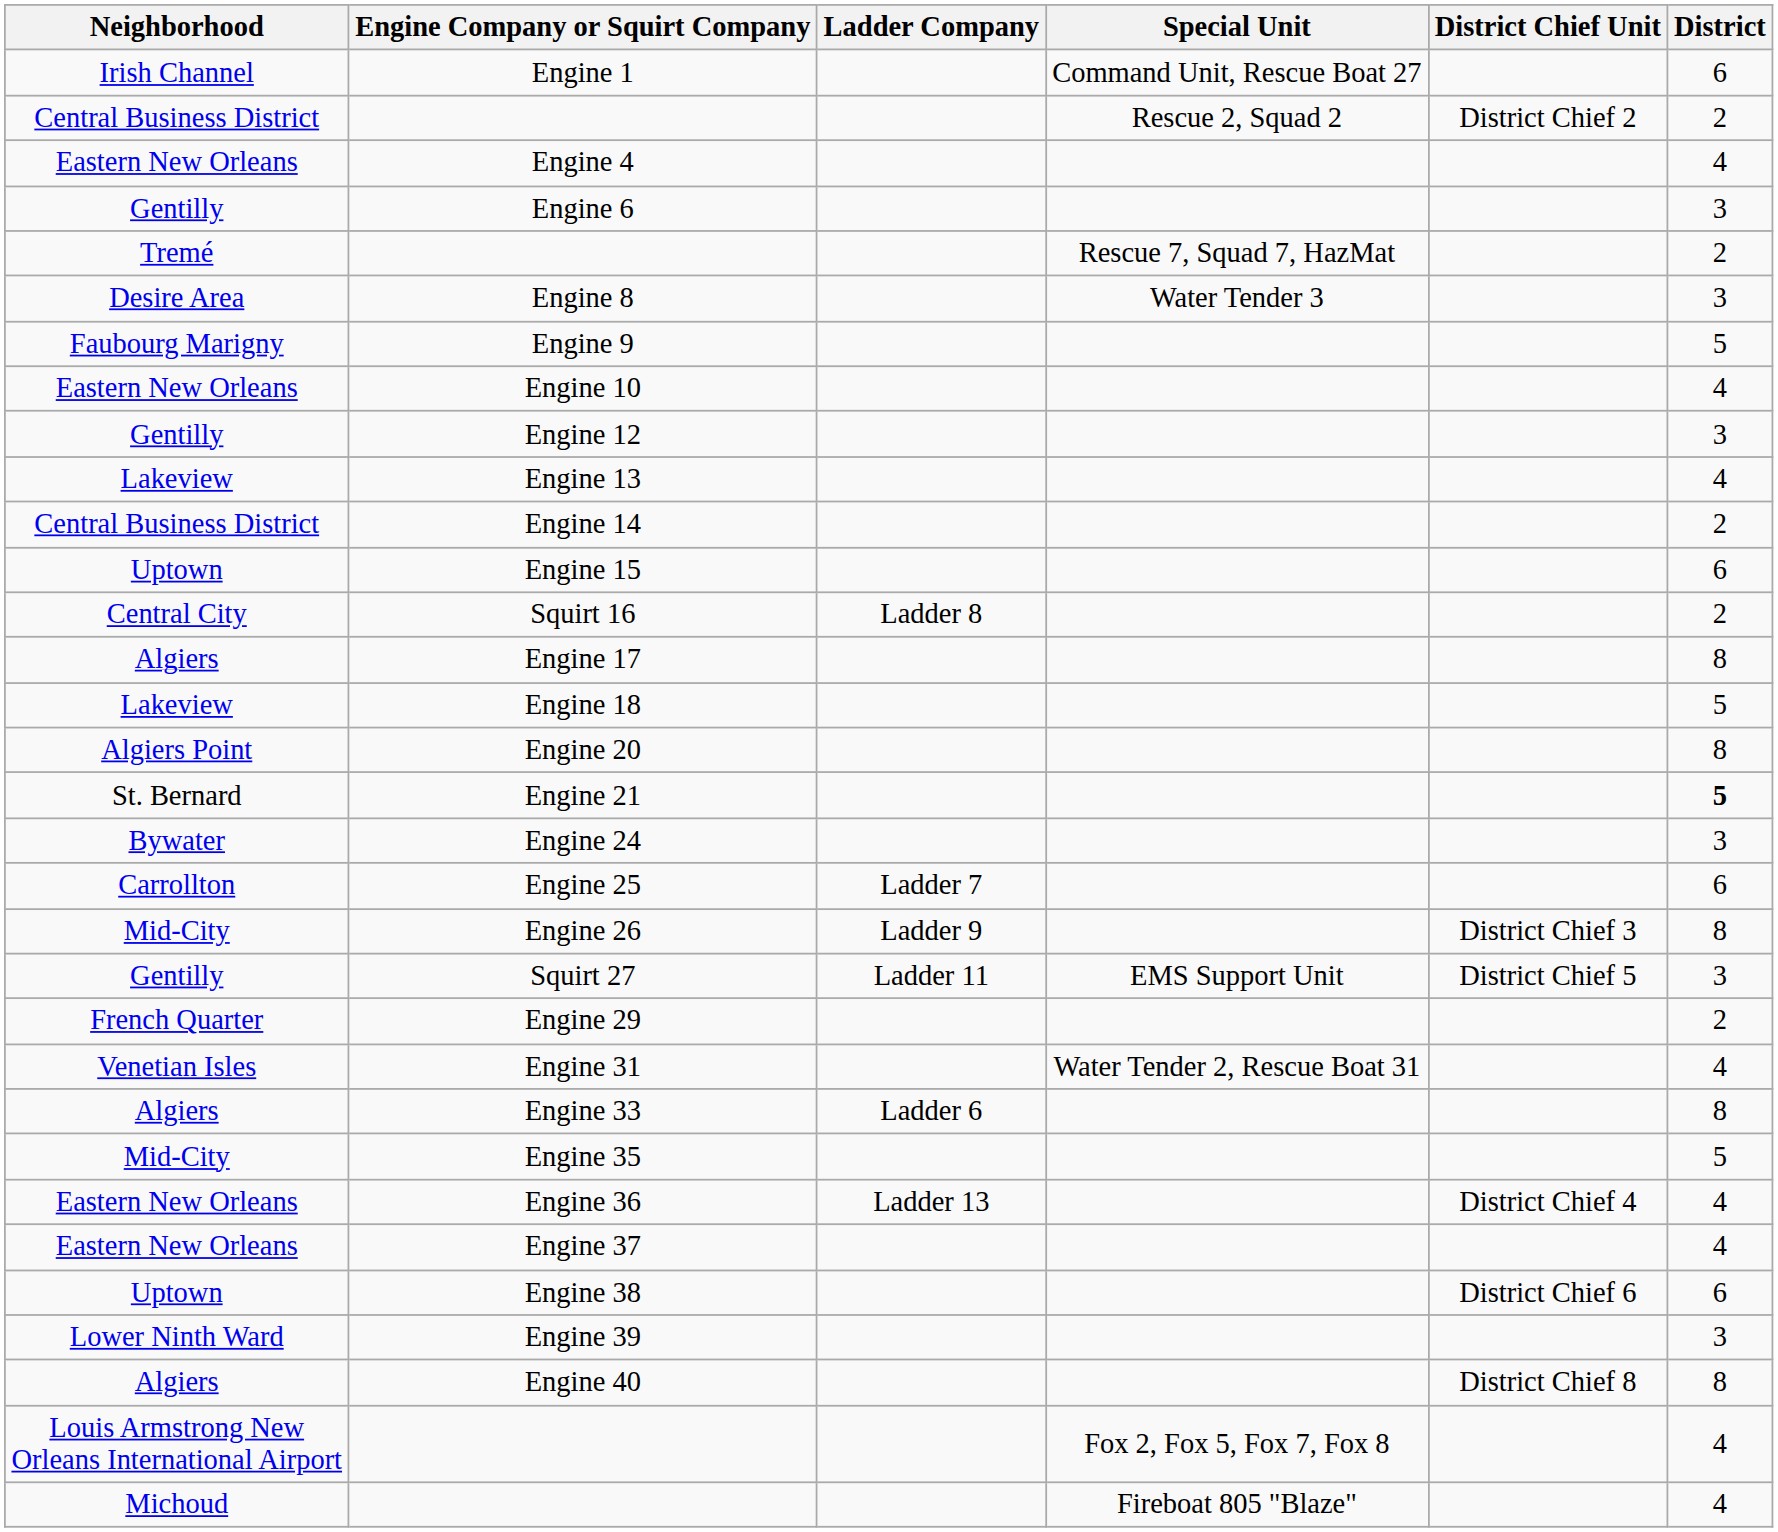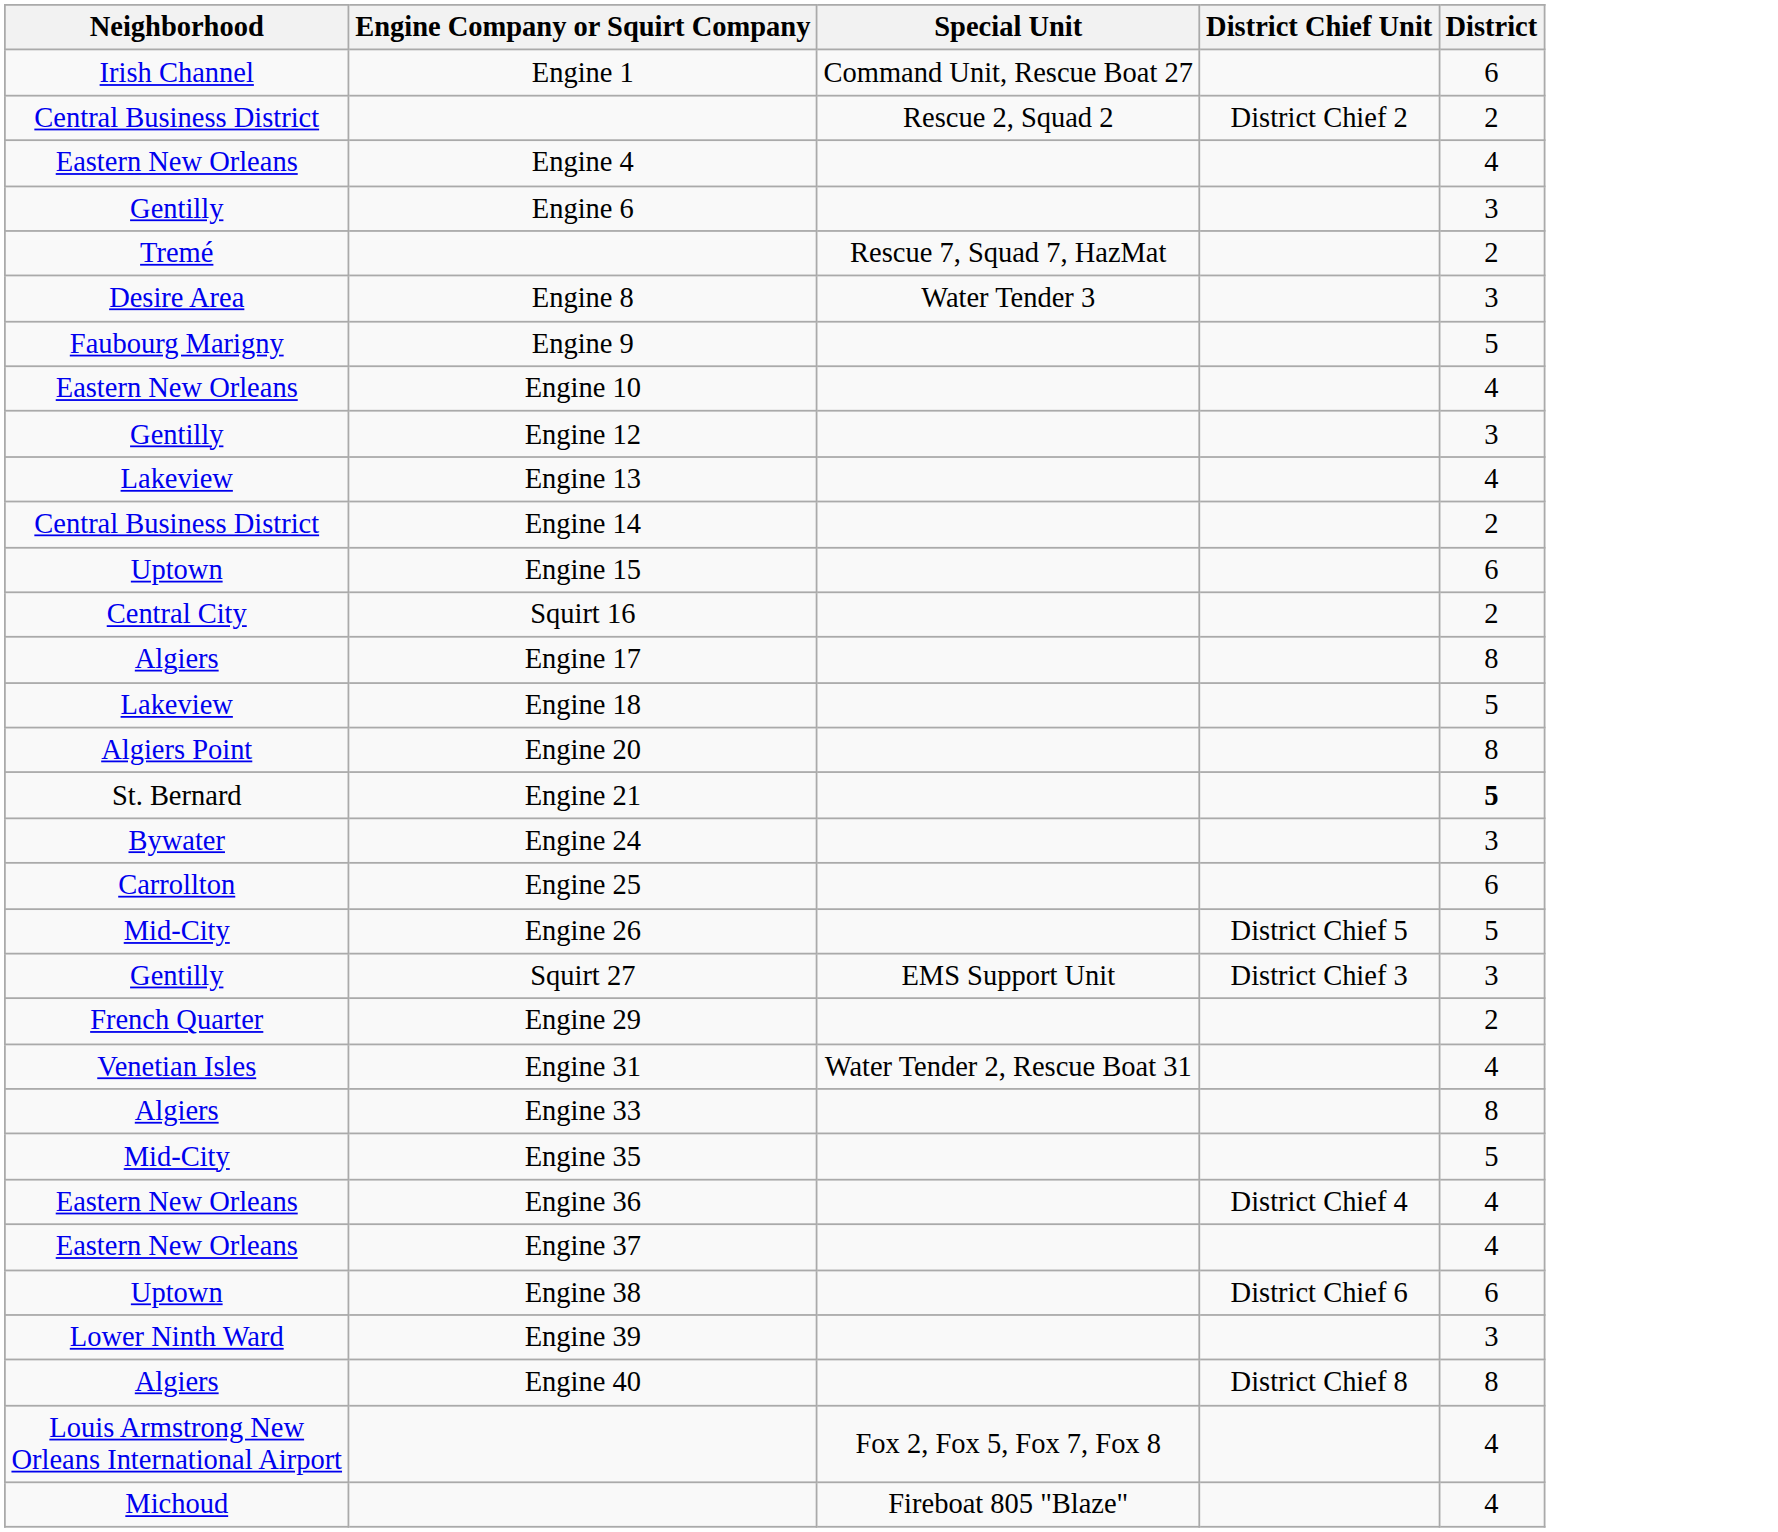- column: Ladder Company | Ladder 8 | Ladder 7 | Ladder 9 | Ladder 11 | Ladder 6 | Ladder 13
Engine 26 | District Chief Unit: District Chief 3 -> District Chief 5
Engine 26 | District: 8 -> 5
Squirt 27 | District Chief Unit: District Chief 5 -> District Chief 3
